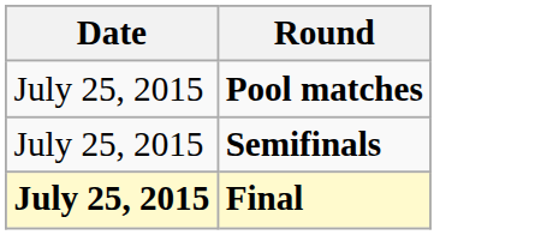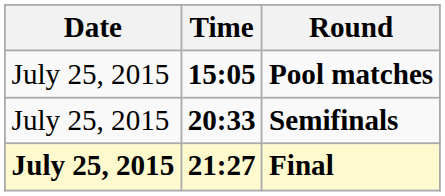+ column: Time | 15:05 | 20:33 | 21:27
